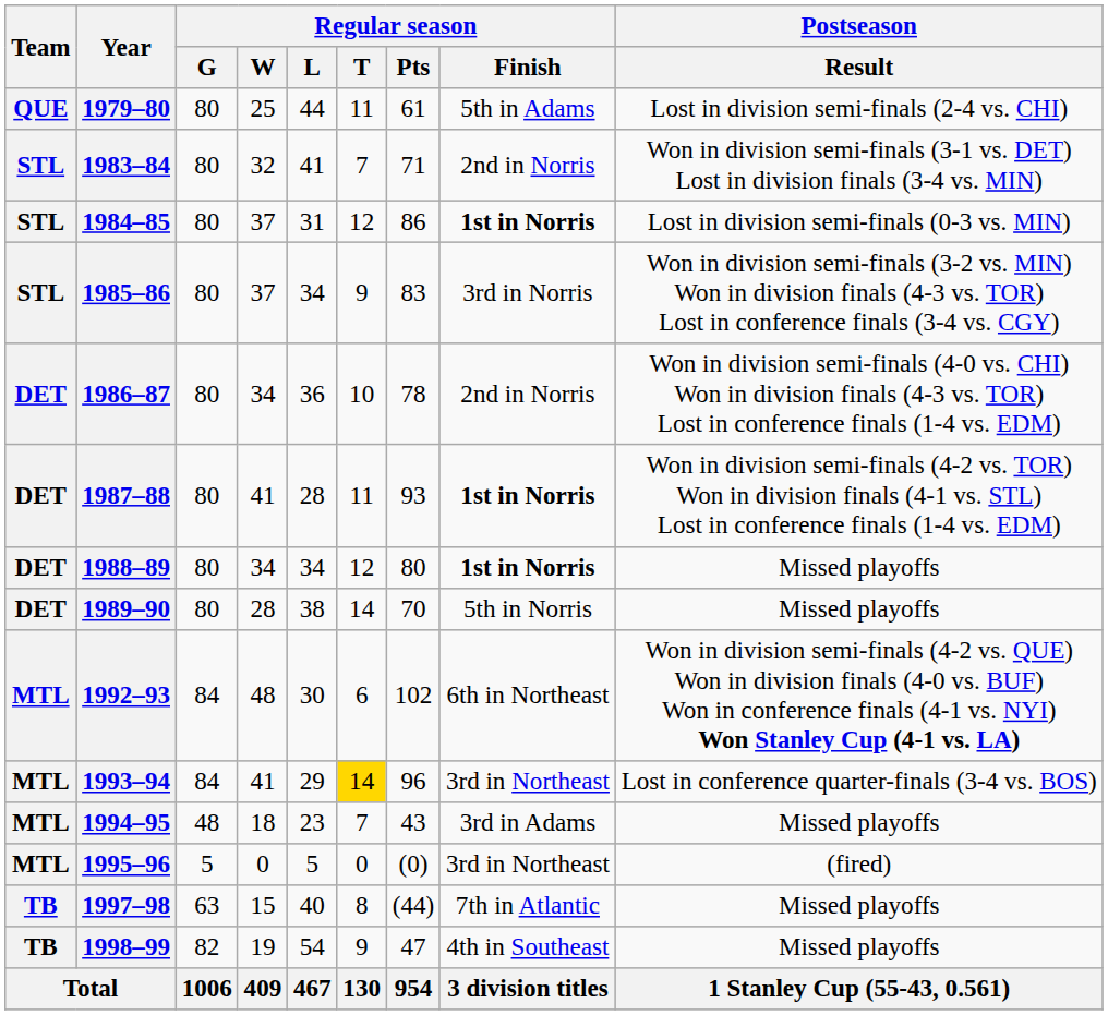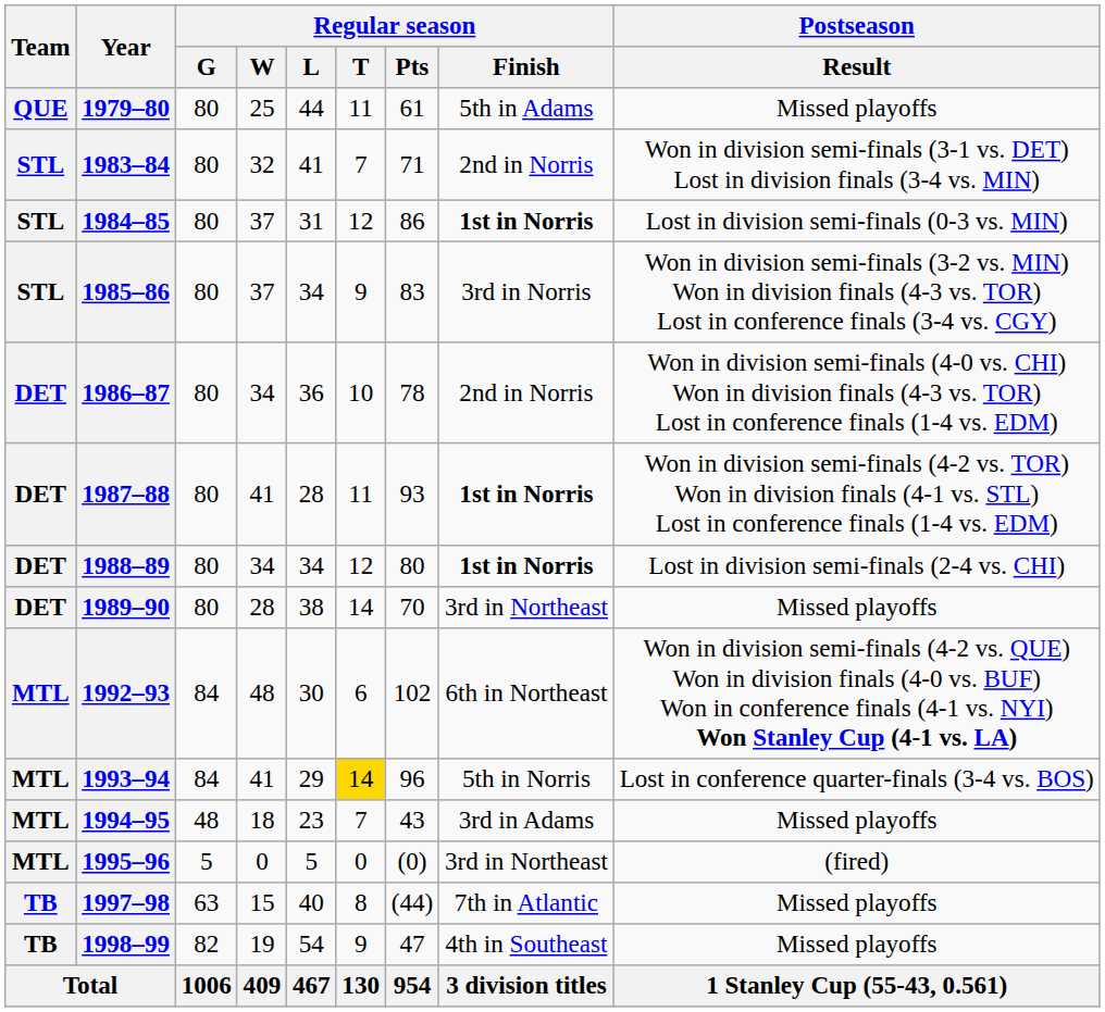1979–80 | Postseason / Result: Lost in division semi-finals (2-4 vs. CHI) -> Missed playoffs
1988–89 | Postseason / Result: Missed playoffs -> Lost in division semi-finals (2-4 vs. CHI)
1989–90 | Regular season / Finish: 5th in Norris -> 3rd in Northeast
1993–94 | Regular season / Finish: 3rd in Northeast -> 5th in Norris
